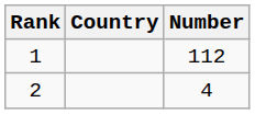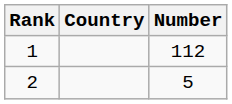2 | Number: 4 -> 5
